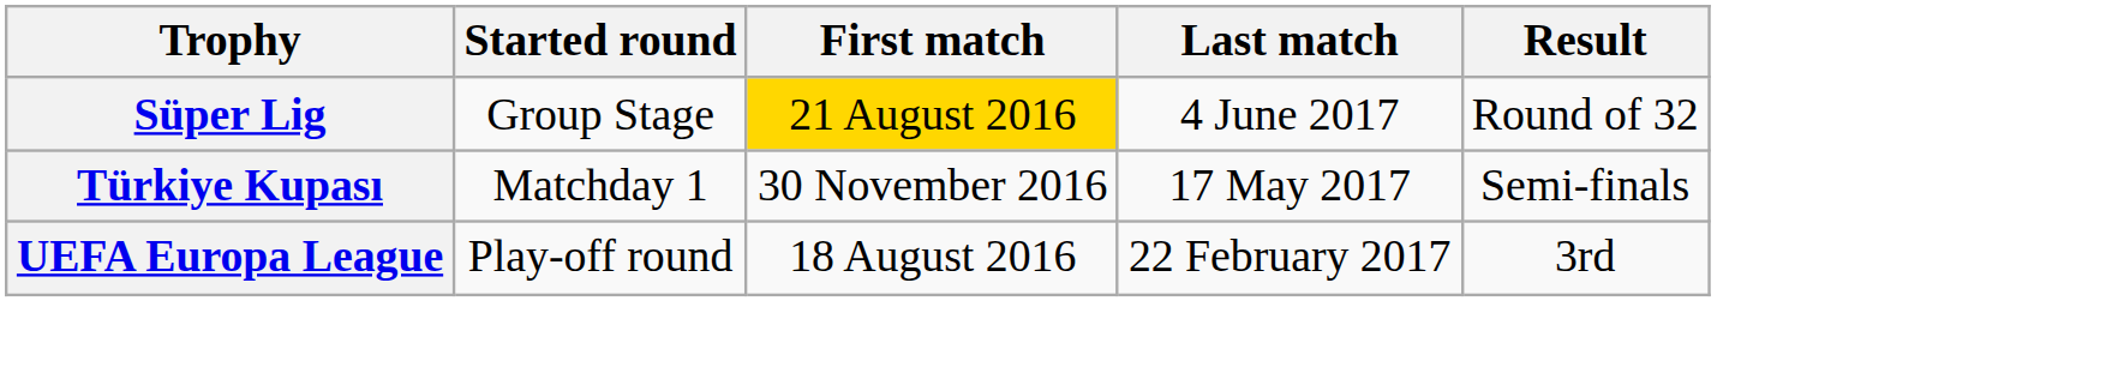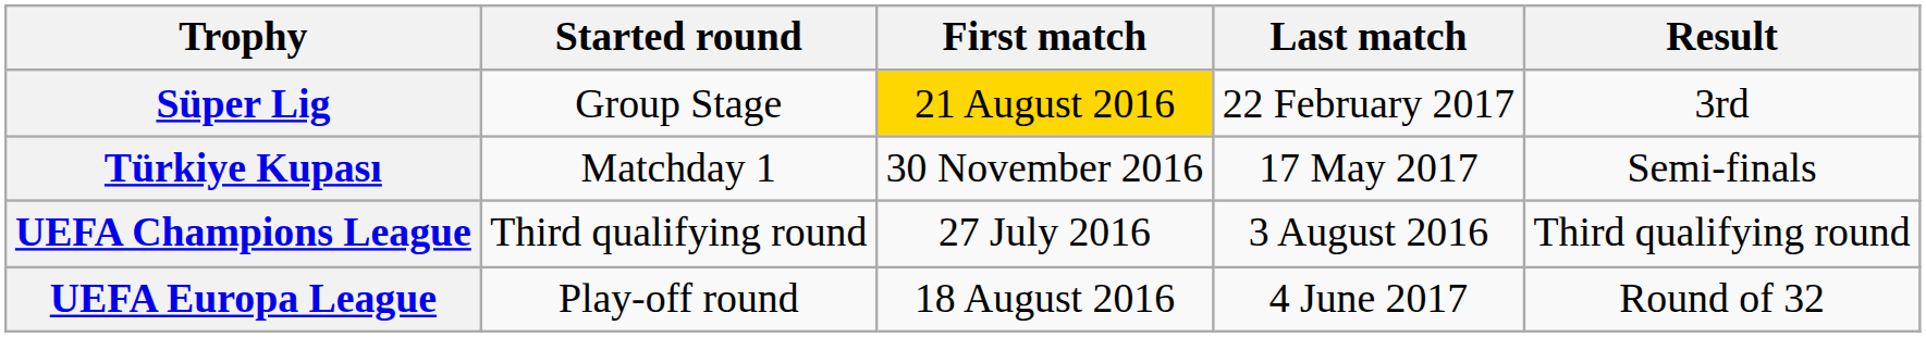Süper Lig | Last match: 4 June 2017 -> 22 February 2017
Süper Lig | Result: Round of 32 -> 3rd
+ row: UEFA Champions League | Third qualifying round | 27 July 2016 | 3 August 2016 | Third qualifying round
UEFA Europa League | Last match: 22 February 2017 -> 4 June 2017
UEFA Europa League | Result: 3rd -> Round of 32
